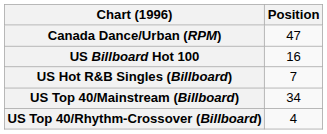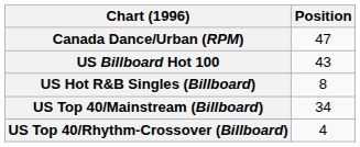US Billboard Hot 100 | Position: 16 -> 43
US Hot R&B Singles (Billboard) | Position: 7 -> 8
